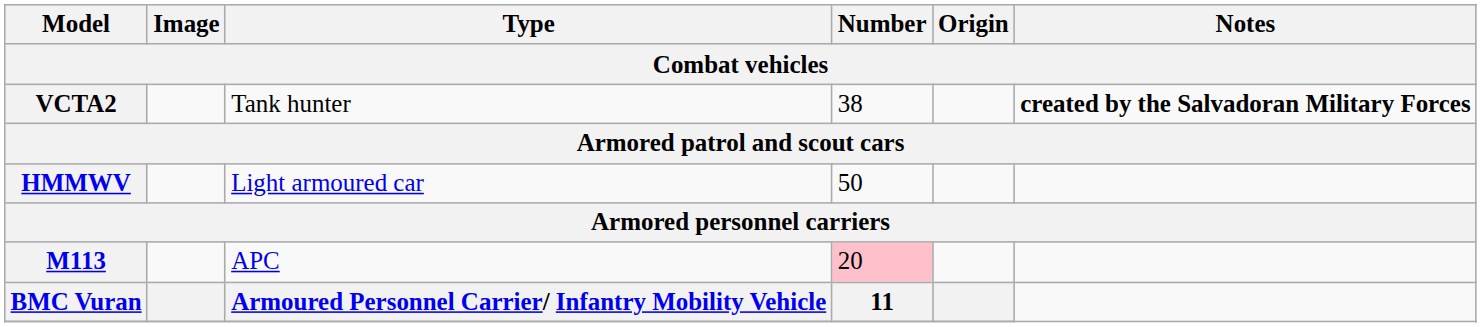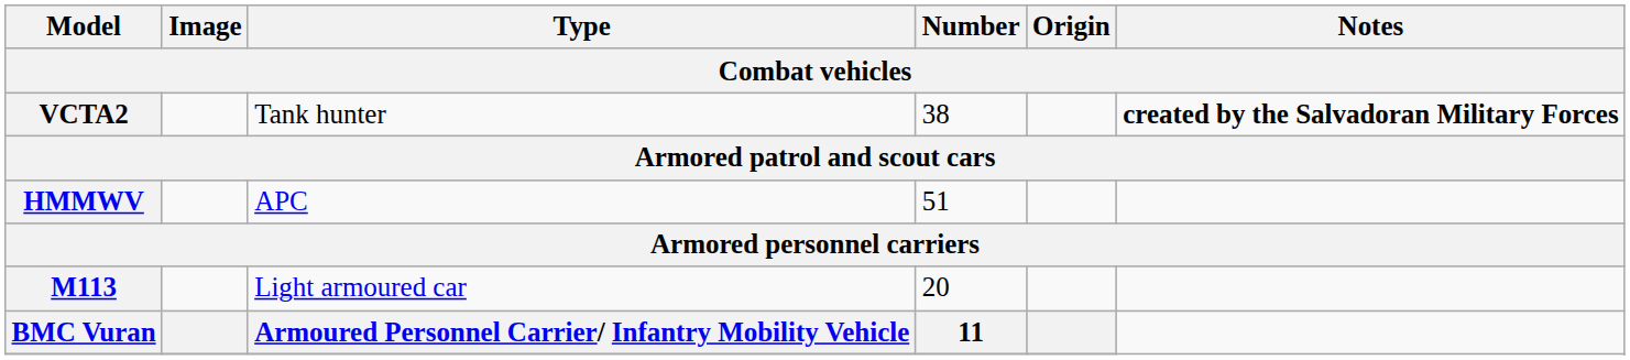HMMWV | Type: Light armoured car -> APC
HMMWV | Number: 50 -> 51
M113 | Type: APC -> Light armoured car
M113 | Number: pink background -> no background
